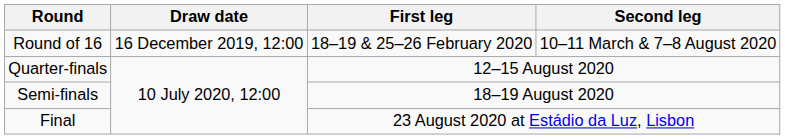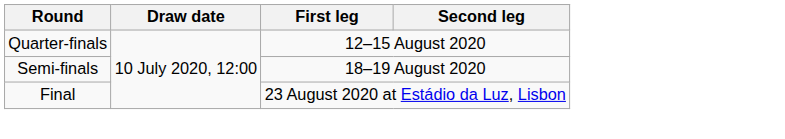- row: Round of 16 | 16 December 2019, 12:00 | 18–19 & 25–26 February 2020 | 10–11 March & 7–8 August 2020
